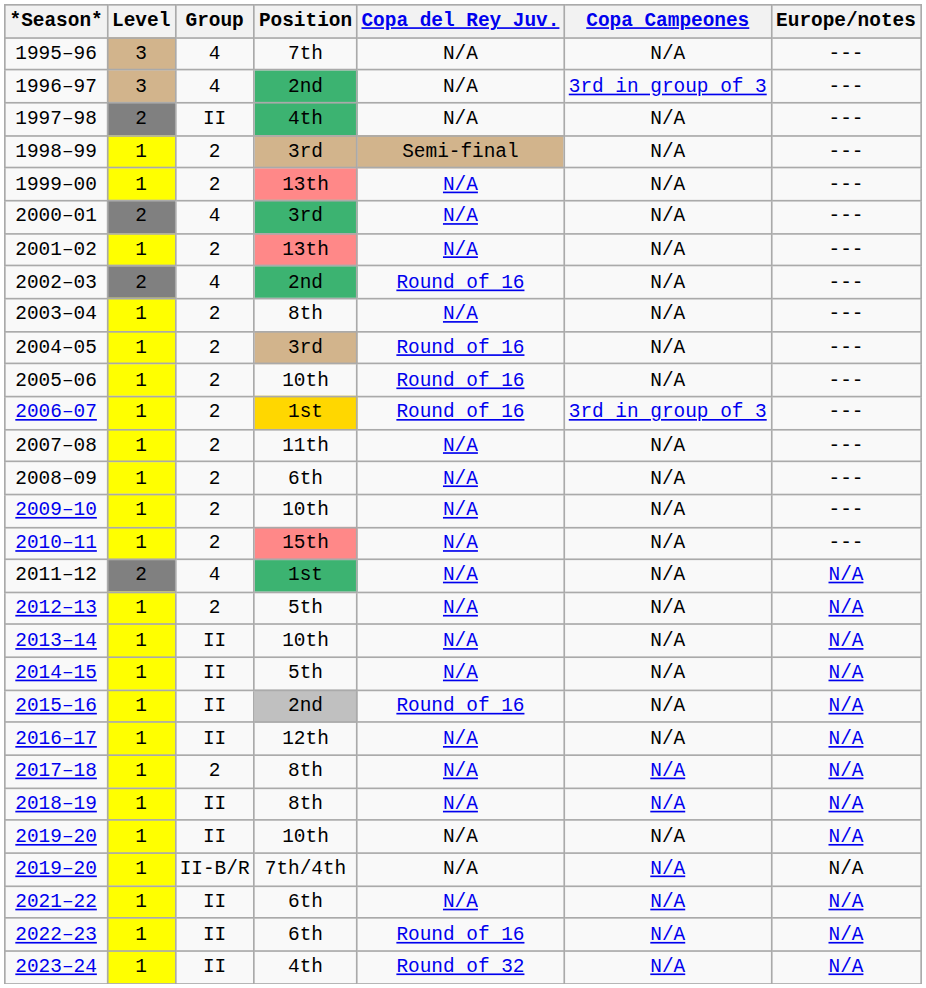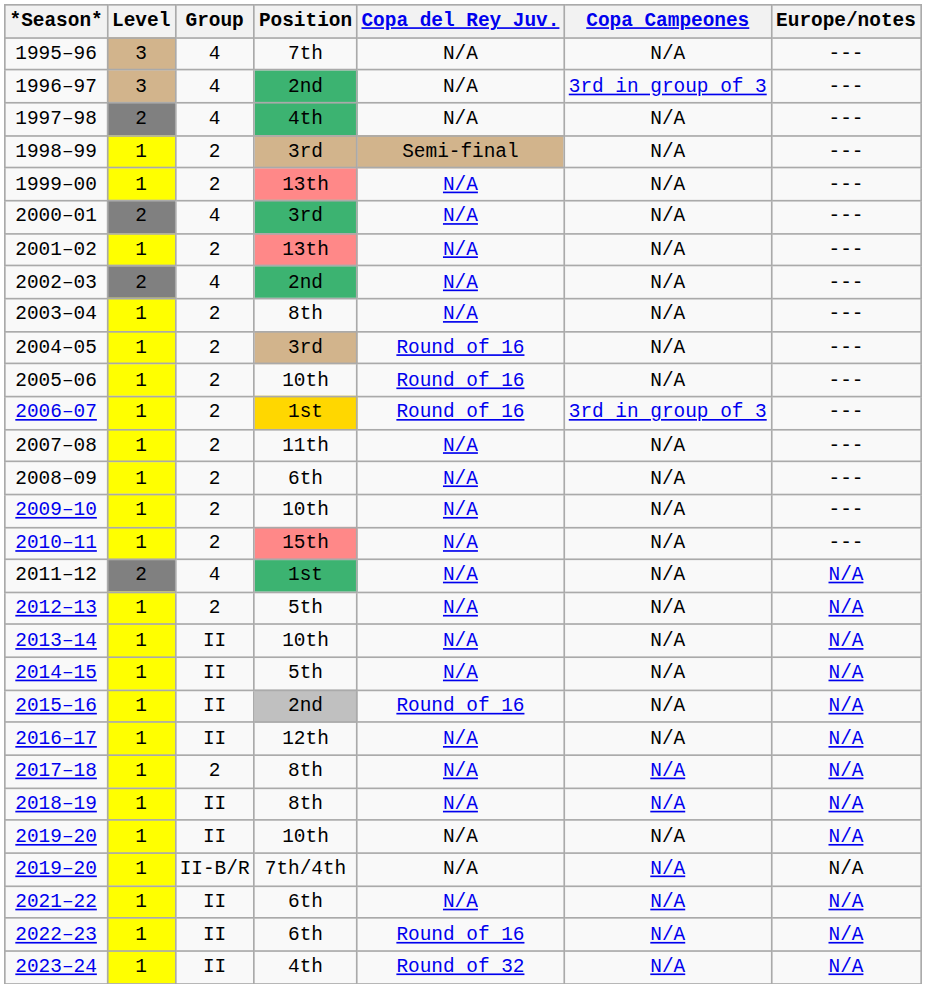1997–98 | Group: II -> 4
2002–03 | Copa del Rey Juv.: Round of 16 -> N/A
